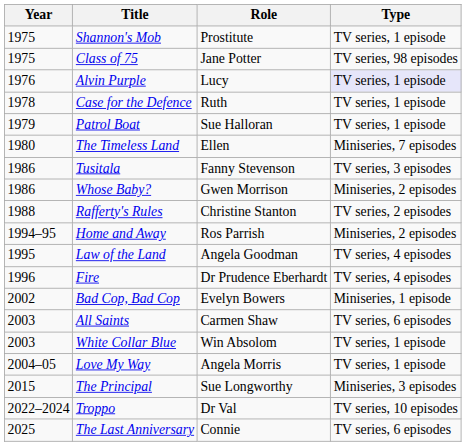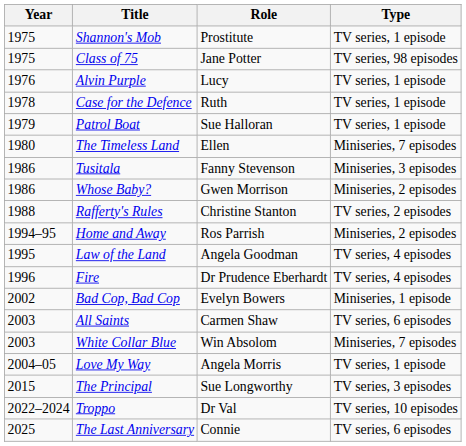Alvin Purple | Type: lavender background -> no background
Tusitala | Type: TV series, 3 episodes -> Miniseries, 3 episodes
White Collar Blue | Type: TV series, 1 episode -> Miniseries, 7 episodes
The Principal | Type: Miniseries, 3 episodes -> TV series, 3 episodes
